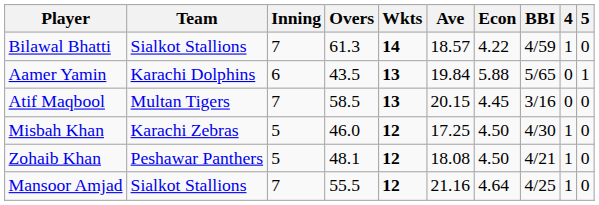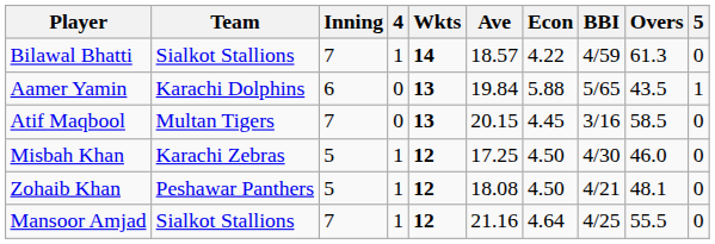columns swapped: Overs <-> 4
